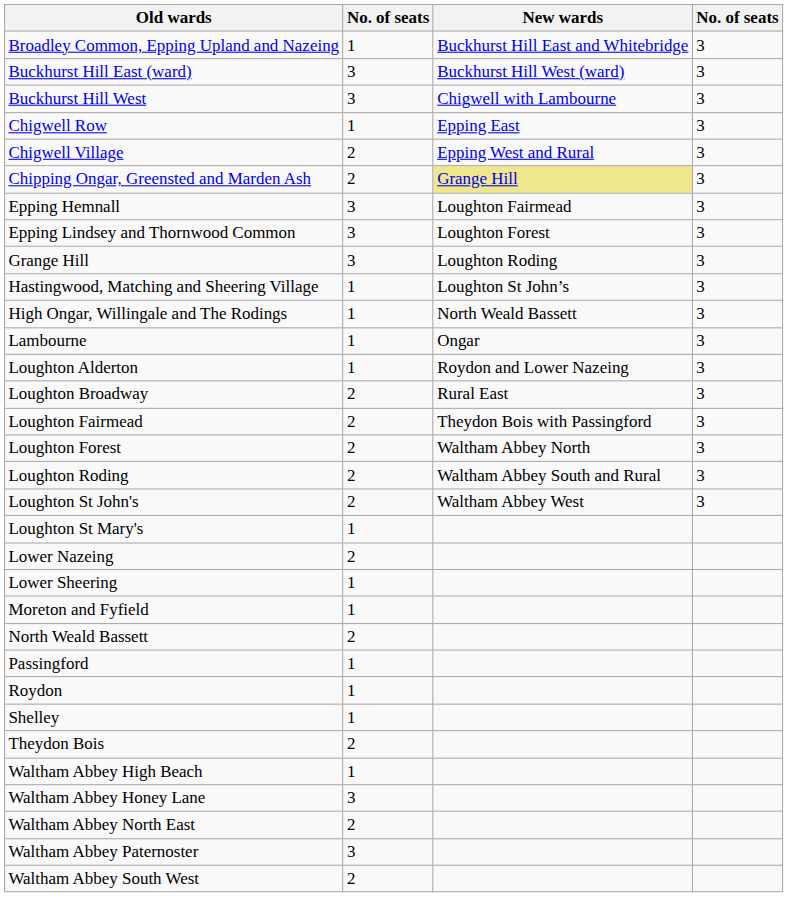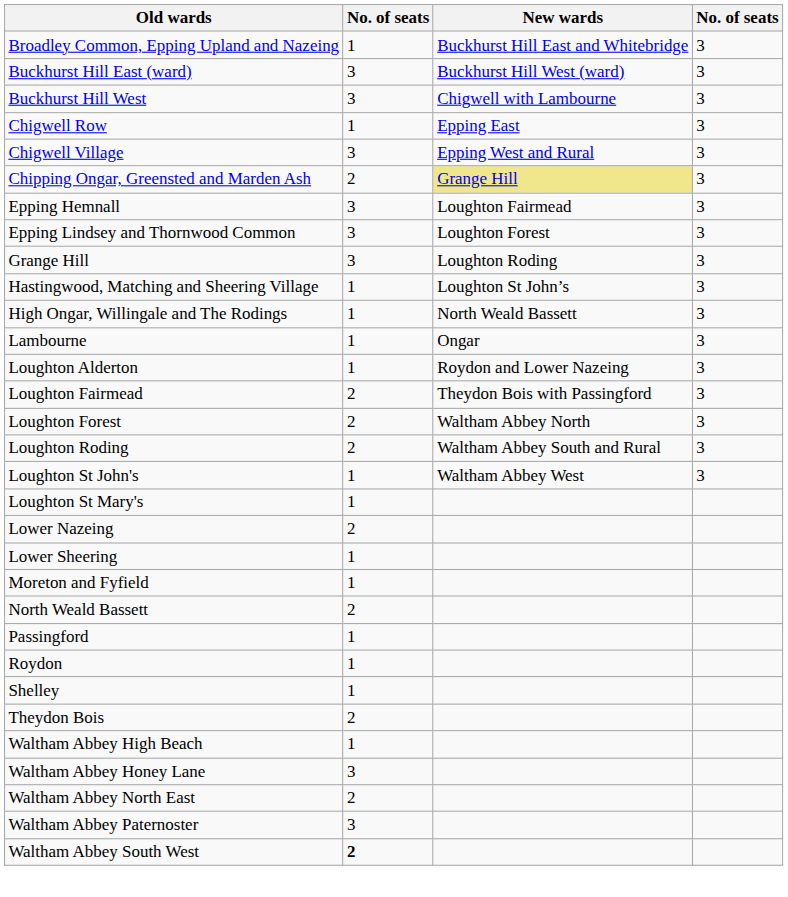Chigwell Village | column 2: 2 -> 3
- row: Loughton Broadway | 2 | Rural East | 3
Loughton St John's | column 2: 2 -> 1
Waltham Abbey South West | column 2: normal -> bold
